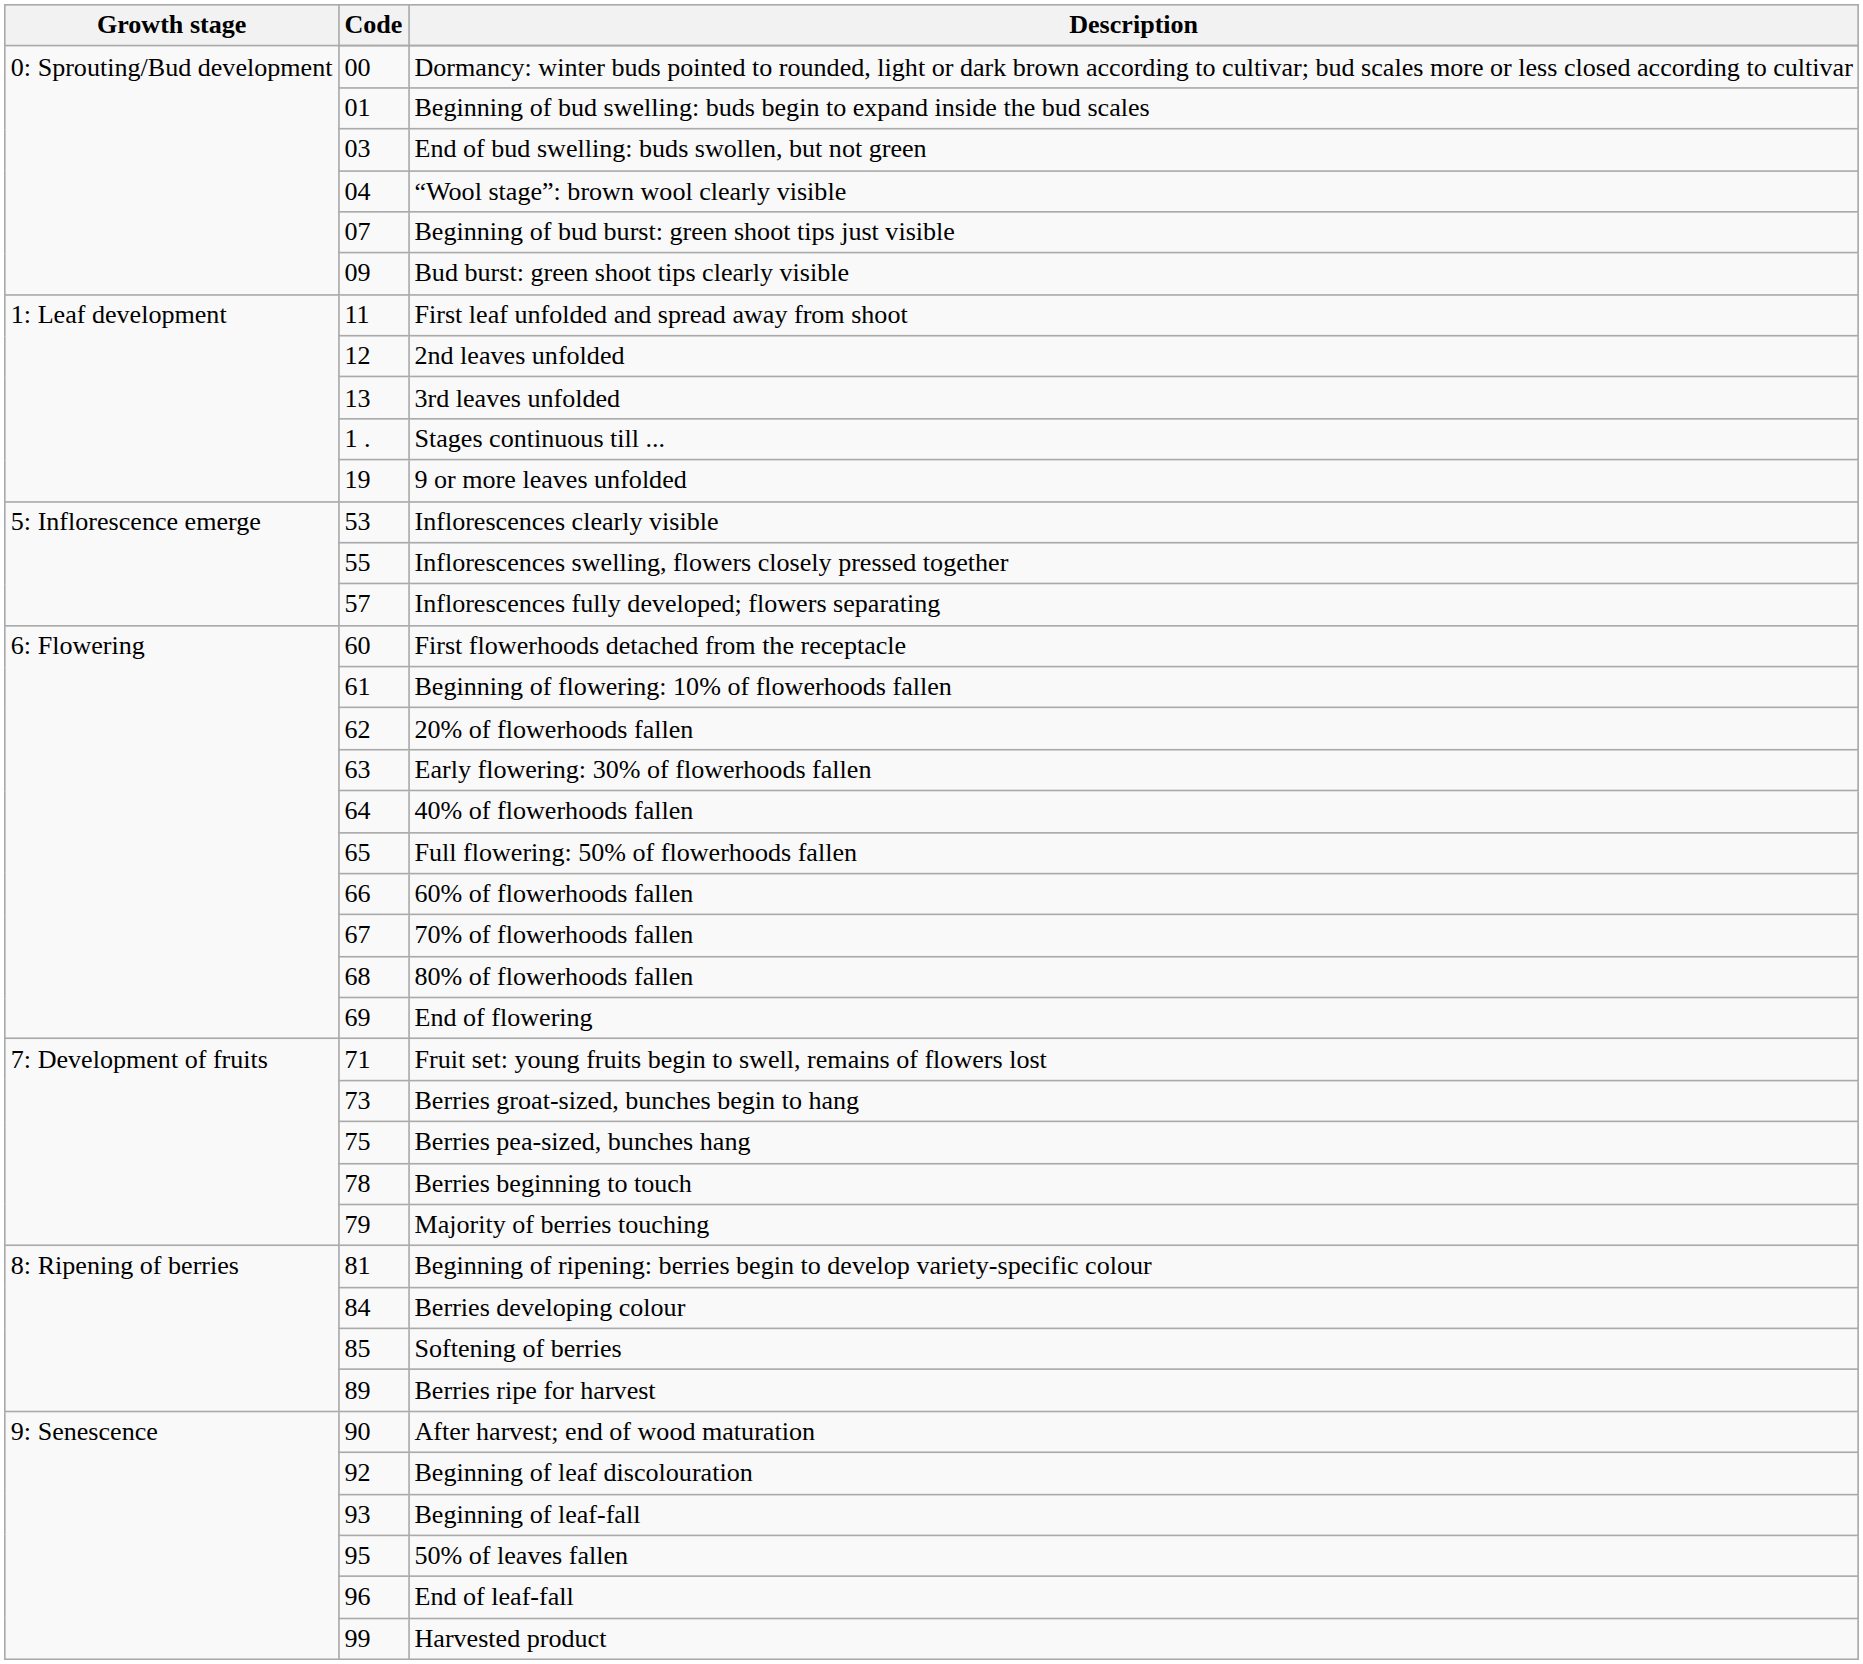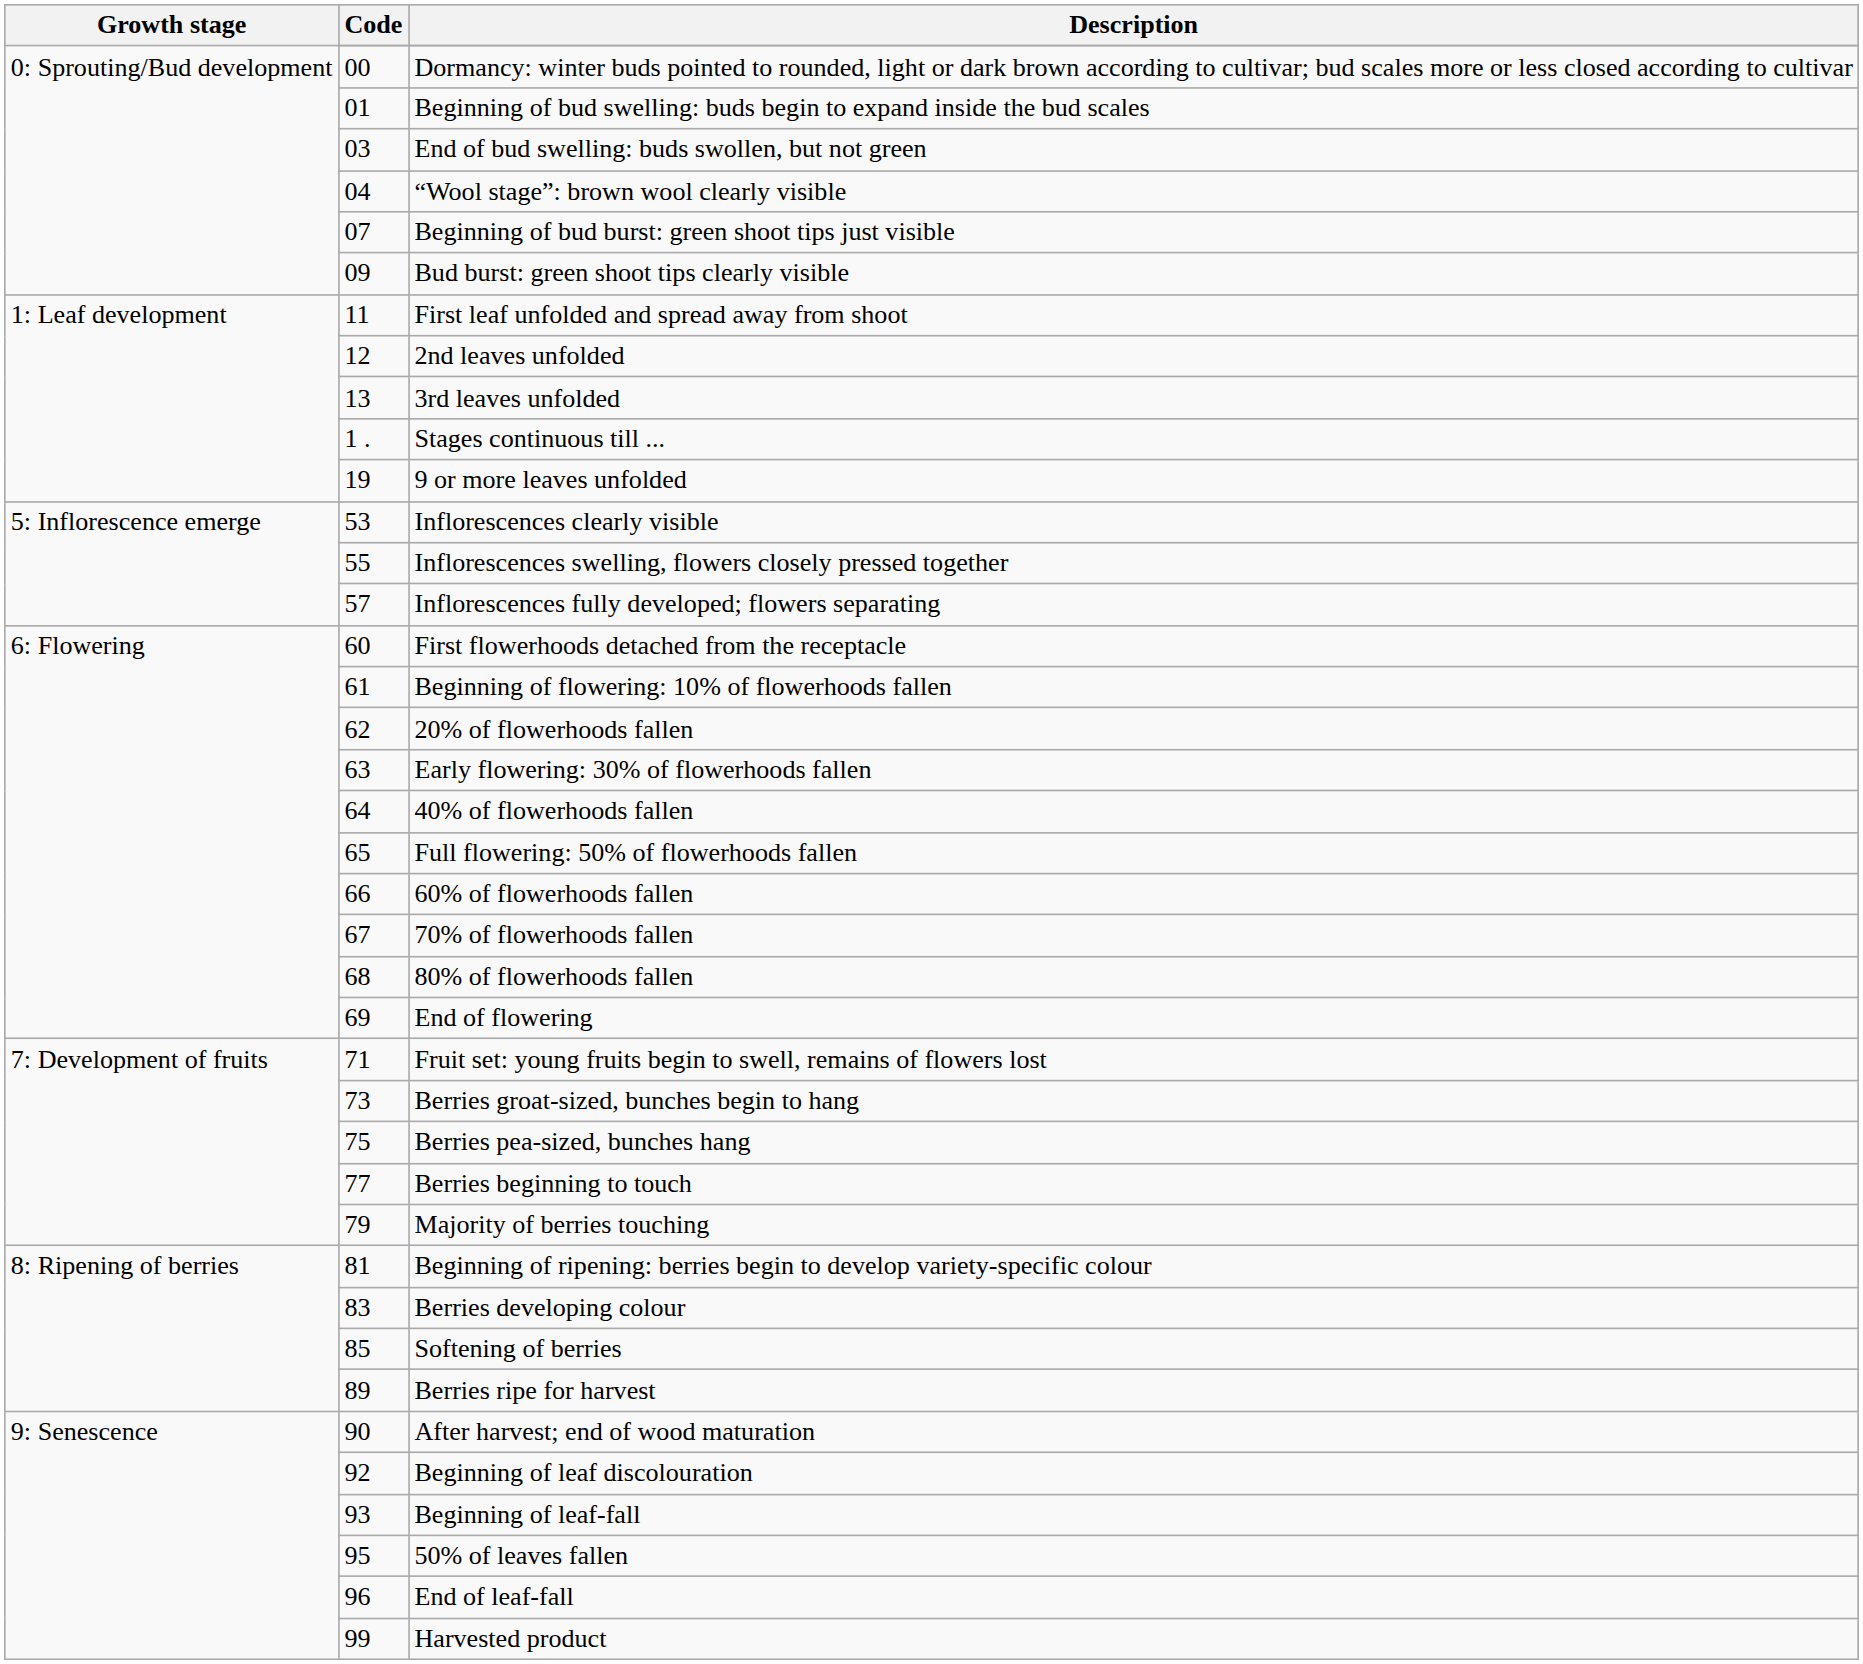Berries beginning to touch | Code: 78 -> 77
Berries developing colour | Code: 84 -> 83
